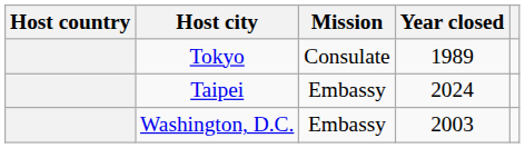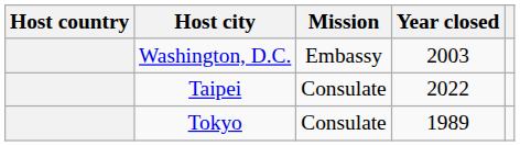rows swapped: Tokyo <-> Washington, D.C.
Taipei | Mission: Embassy -> Consulate
Taipei | Year closed: 2024 -> 2022
